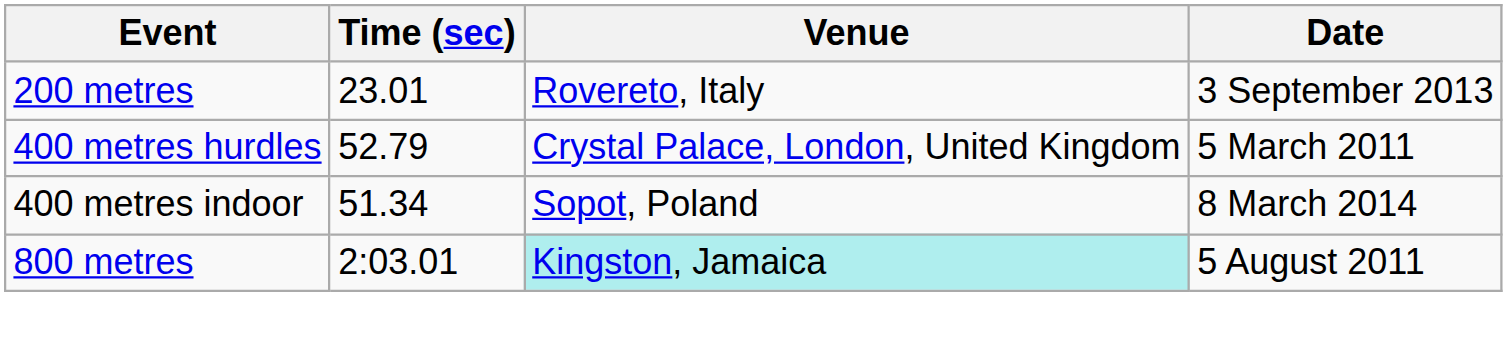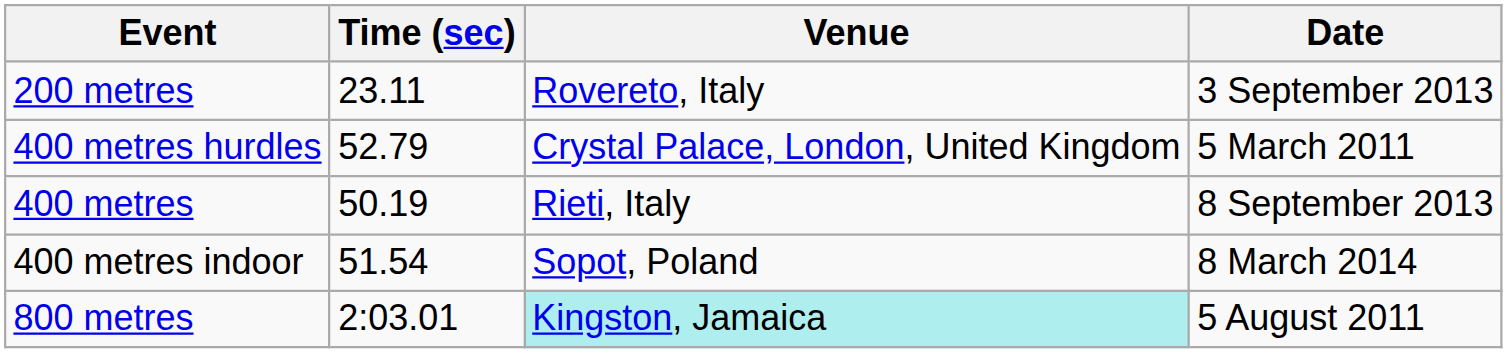200 metres | Time (sec): 23.01 -> 23.11
+ row: 400 metres | 50.19 | Rieti, Italy | 8 September 2013
400 metres indoor | Time (sec): 51.34 -> 51.54
